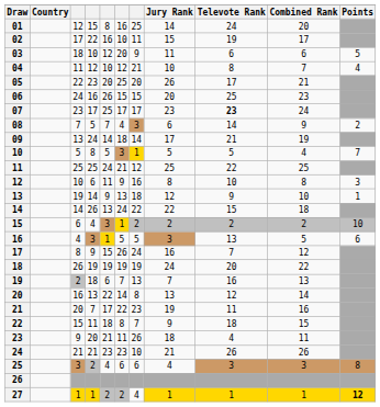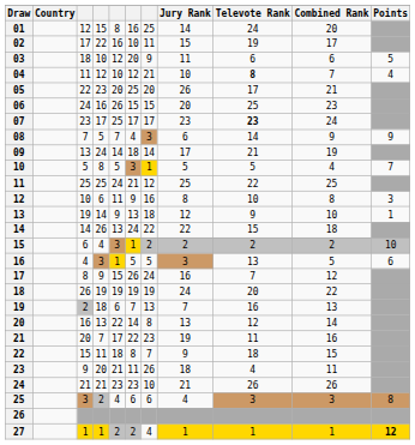04 | Televote Rank: normal -> bold
08 | Points: 2 -> 9
